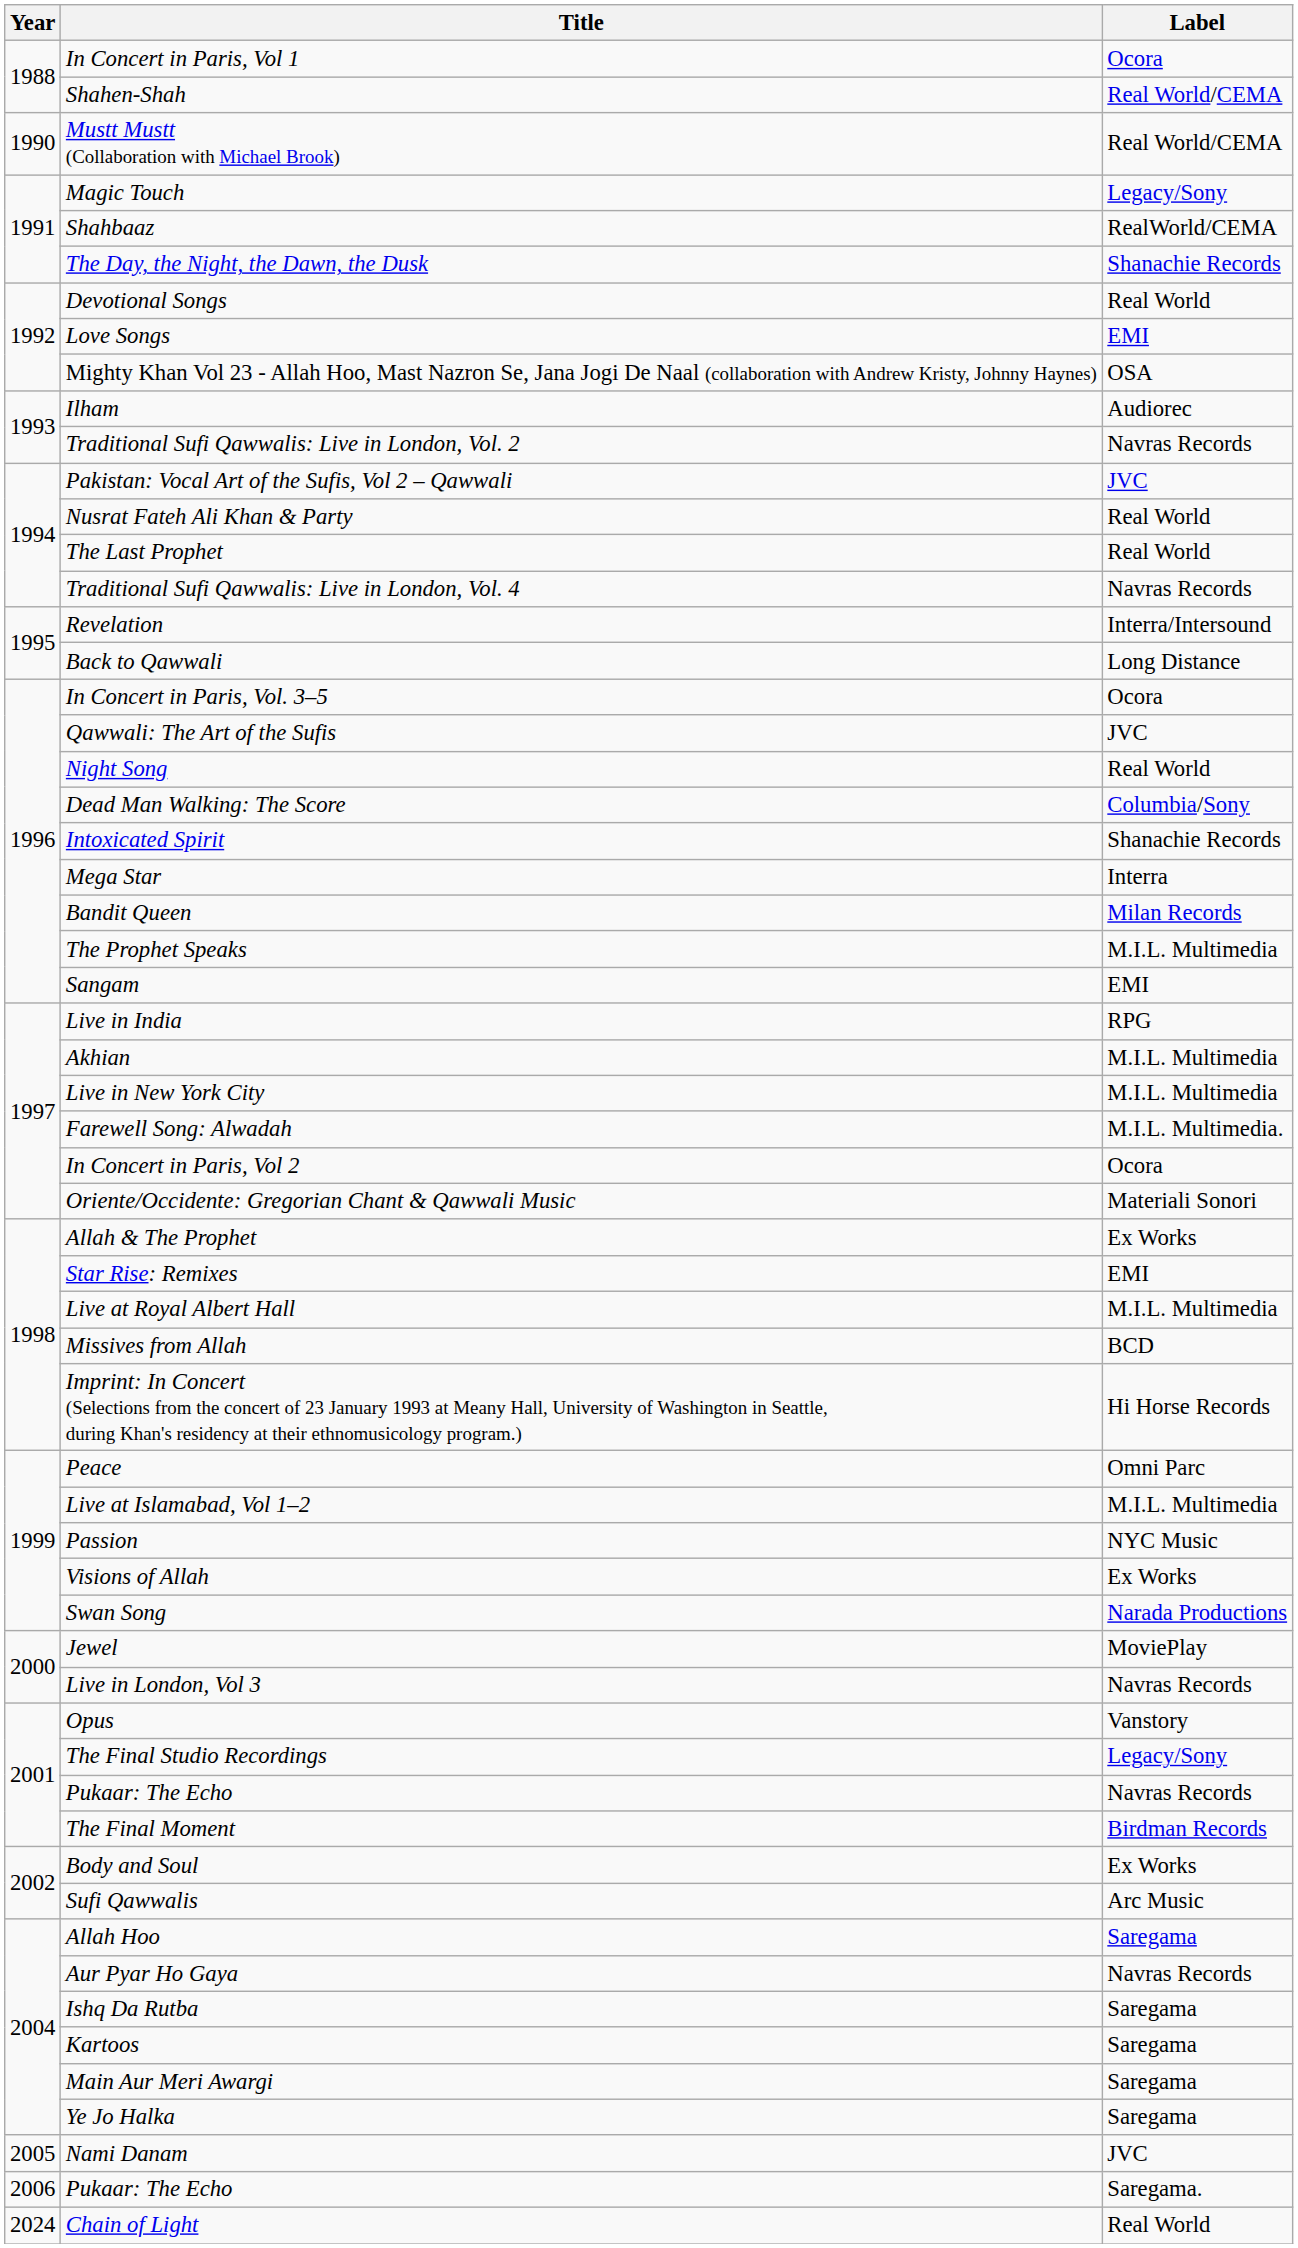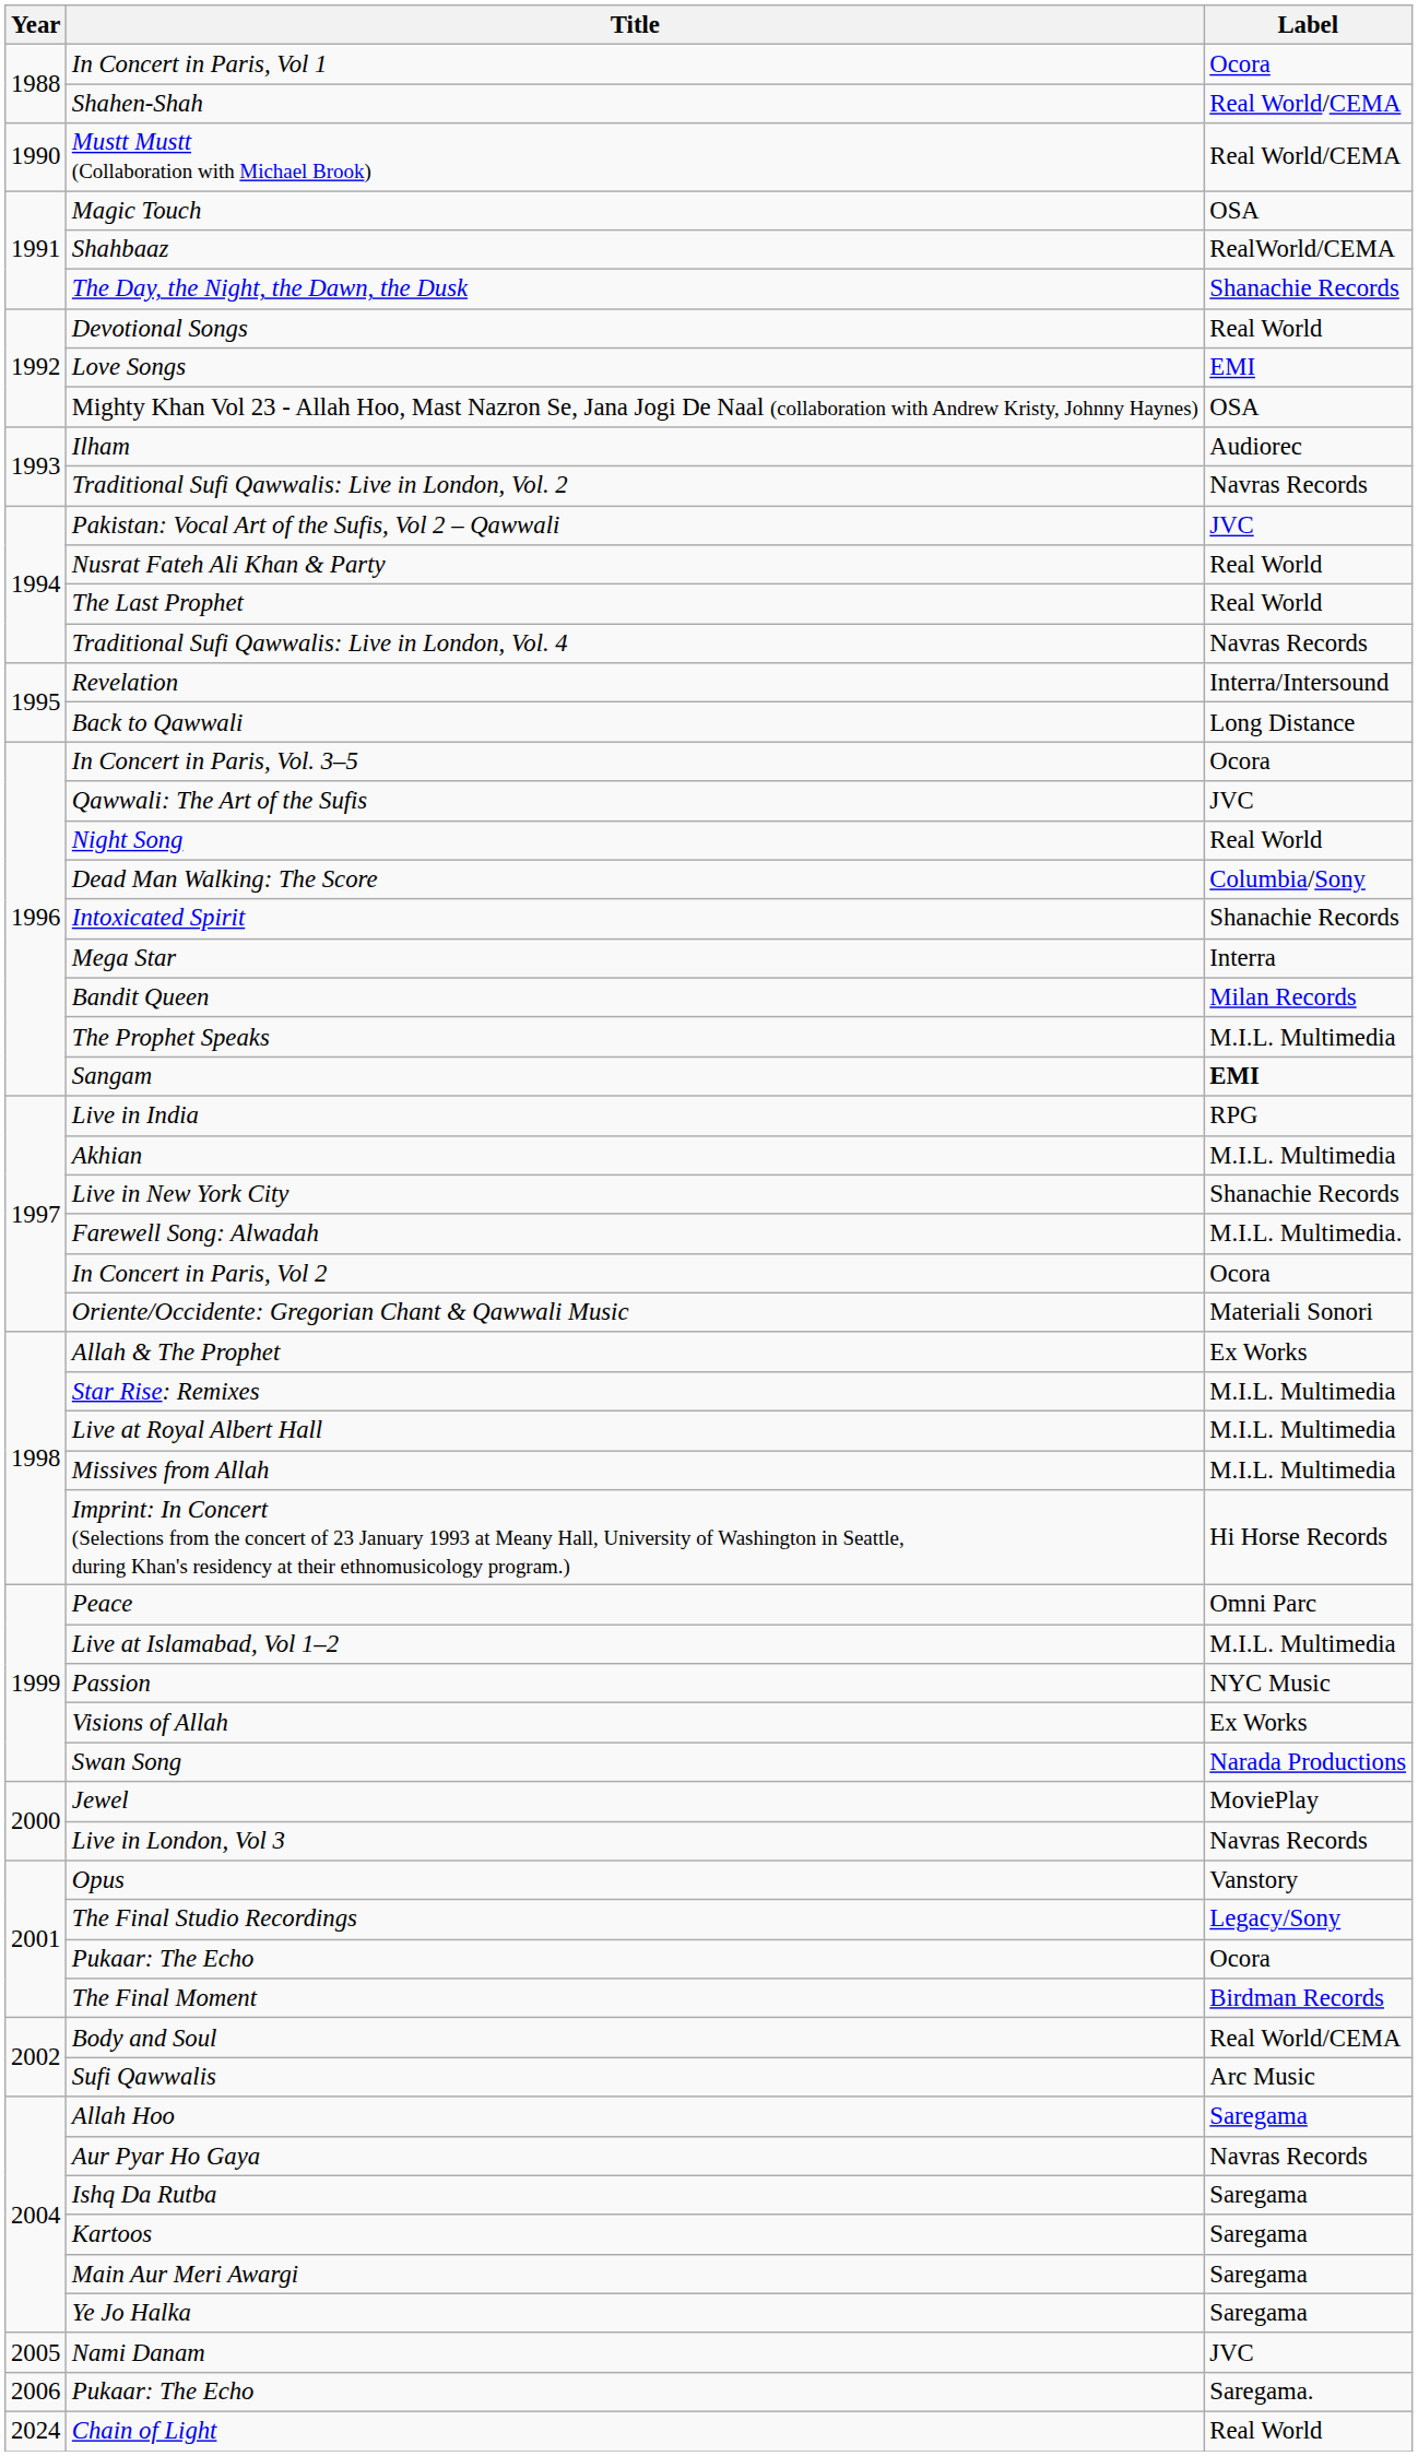Magic Touch | Label: Legacy/Sony -> OSA
Sangam | Label: normal -> bold
Live in New York City | Label: M.I.L. Multimedia -> Shanachie Records
Star Rise: Remixes | Label: EMI -> M.I.L. Multimedia
Missives from Allah | Label: BCD -> M.I.L. Multimedia
2001 / Pukaar: The Echo | Label: Navras Records -> Ocora
Body and Soul | Label: Ex Works -> Real World/CEMA
